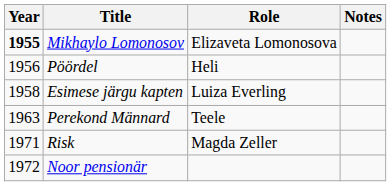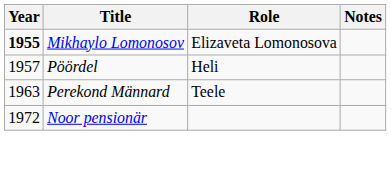Pöördel | Year: 1956 -> 1957
- row: 1958 | Esimese järgu kapten | Luiza Everling
- row: 1971 | Risk | Magda Zeller
